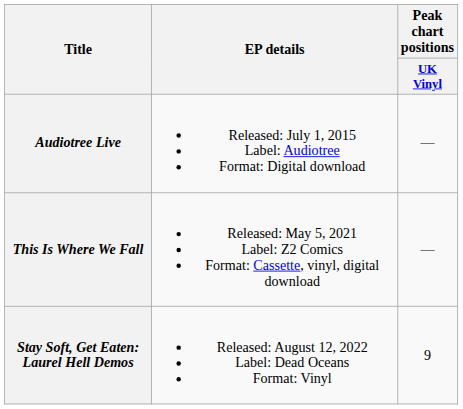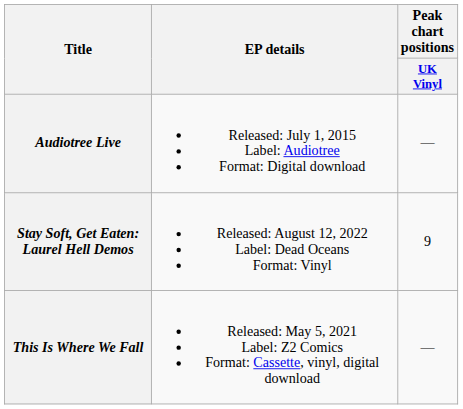rows swapped: This Is Where We Fall <-> Stay Soft, Get Eaten: Laurel Hell Demos
